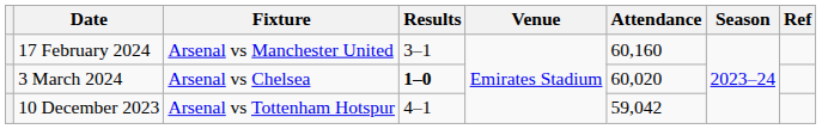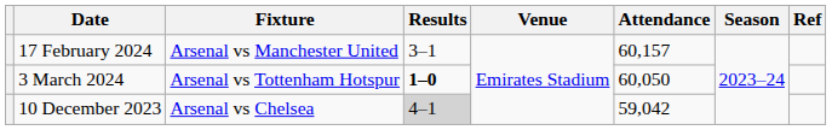17 February 2024 | Attendance: 60,160 -> 60,157
3 March 2024 | Fixture: Arsenal vs Chelsea -> Arsenal vs Tottenham Hotspur
3 March 2024 | Attendance: 60,020 -> 60,050
10 December 2023 | Fixture: Arsenal vs Tottenham Hotspur -> Arsenal vs Chelsea
10 December 2023 | Results: no background -> lightgrey background
